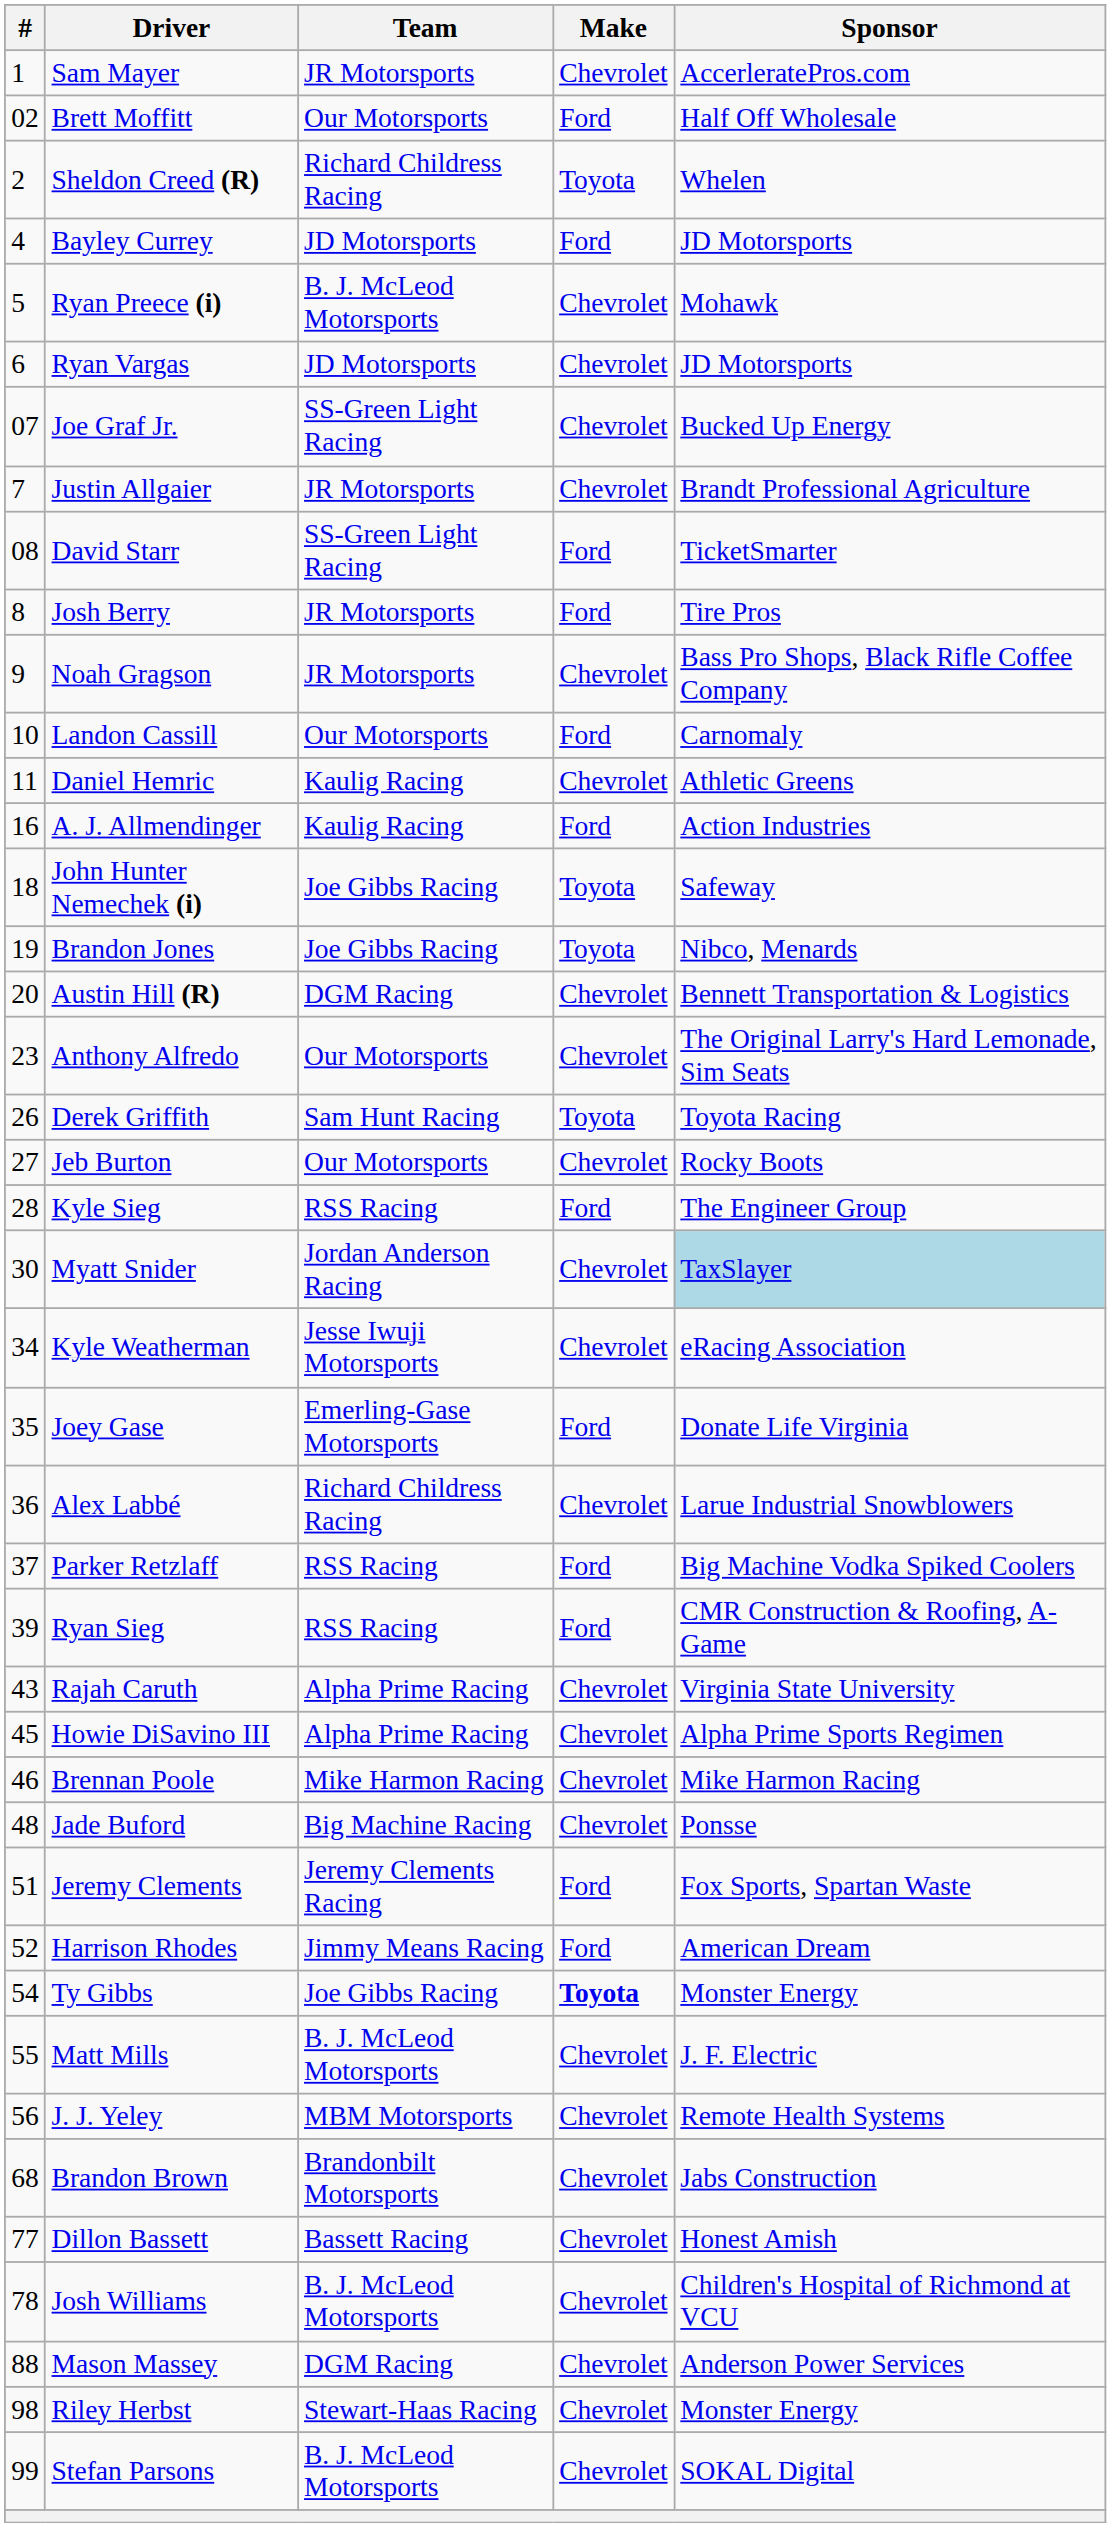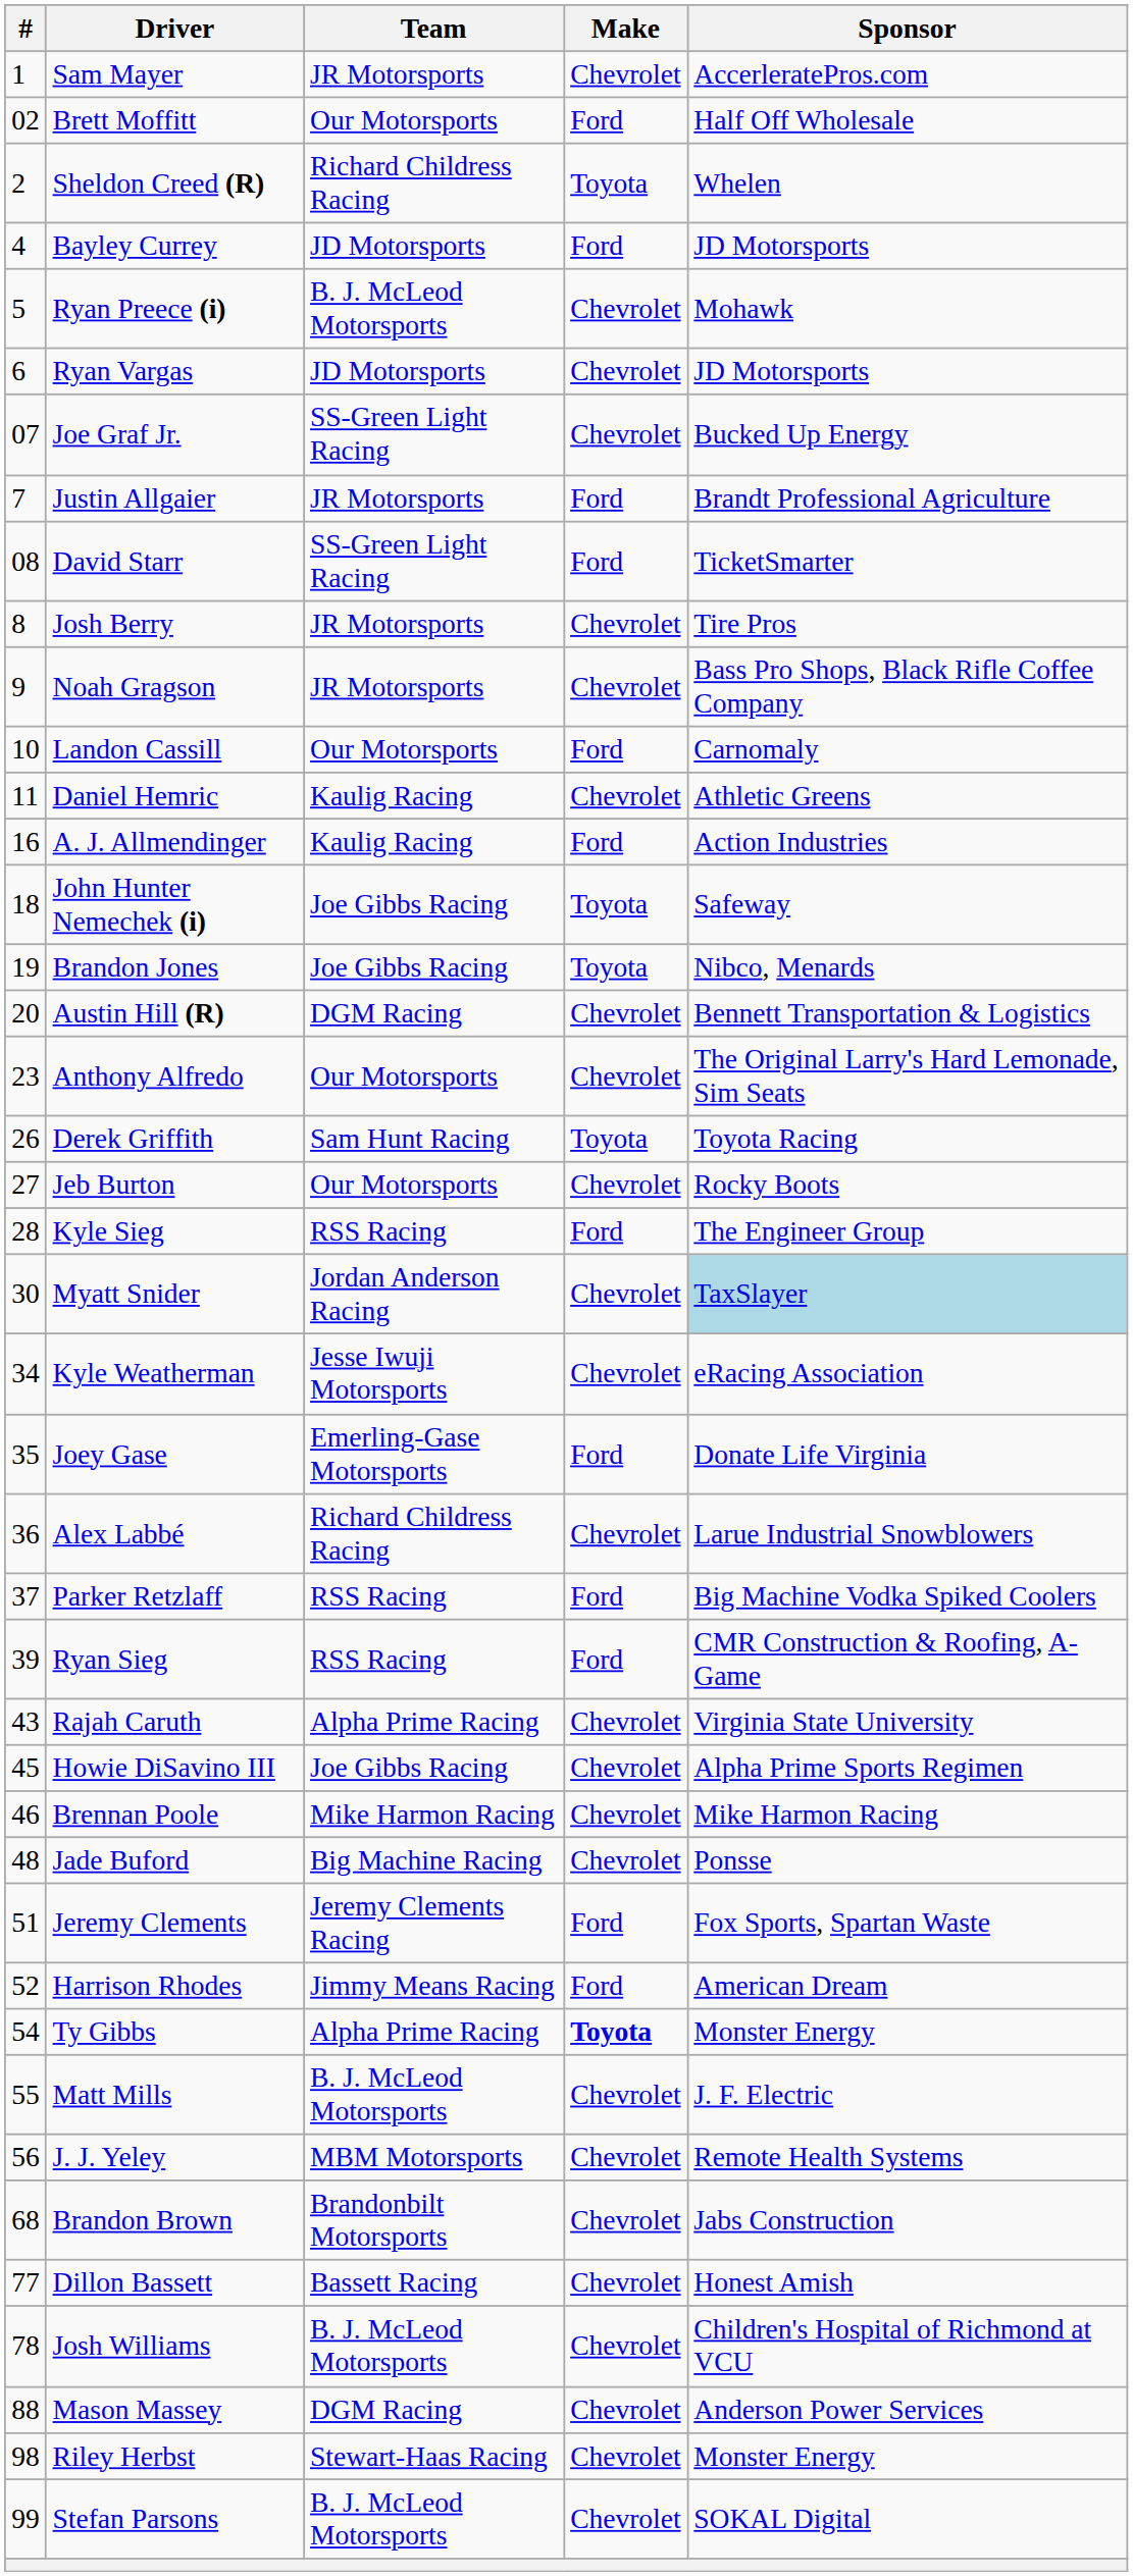Justin Allgaier | Make: Chevrolet -> Ford
Josh Berry | Make: Ford -> Chevrolet
Howie DiSavino III | Team: Alpha Prime Racing -> Joe Gibbs Racing
Ty Gibbs | Team: Joe Gibbs Racing -> Alpha Prime Racing
